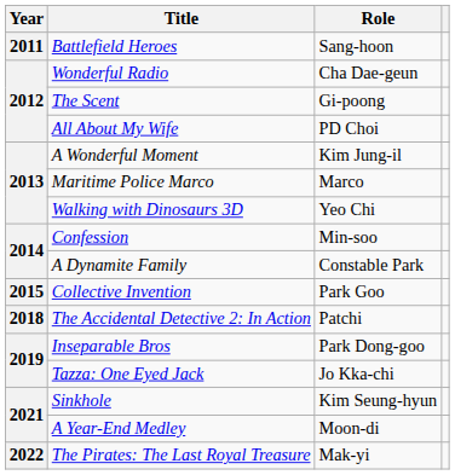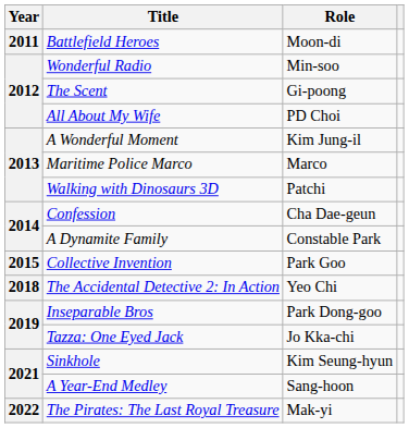Battlefield Heroes | Role: Sang-hoon -> Moon-di
Wonderful Radio | Role: Cha Dae-geun -> Min-soo
Walking with Dinosaurs 3D | Role: Yeo Chi -> Patchi
Confession | Role: Min-soo -> Cha Dae-geun
The Accidental Detective 2: In Action | Role: Patchi -> Yeo Chi
A Year-End Medley | Role: Moon-di -> Sang-hoon
